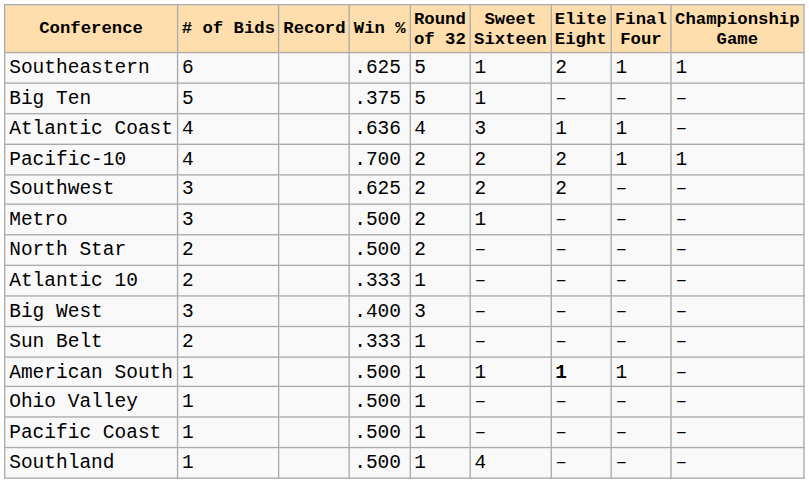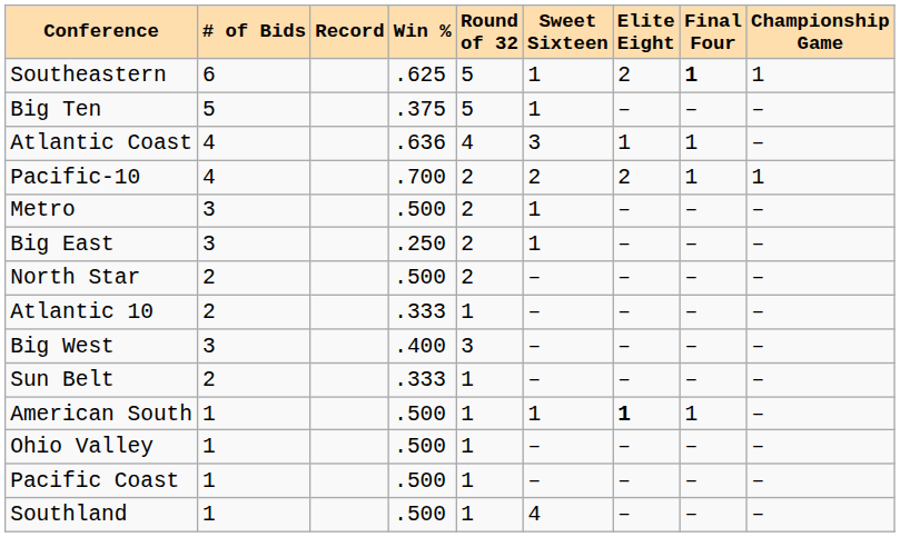Southeastern | Final Four: normal -> bold
- row: Southwest | 3 | .625 | 2 | 2 | 2 | – | –
+ row: Big East | 3 | .250 | 2 | 1 | – | – | –
